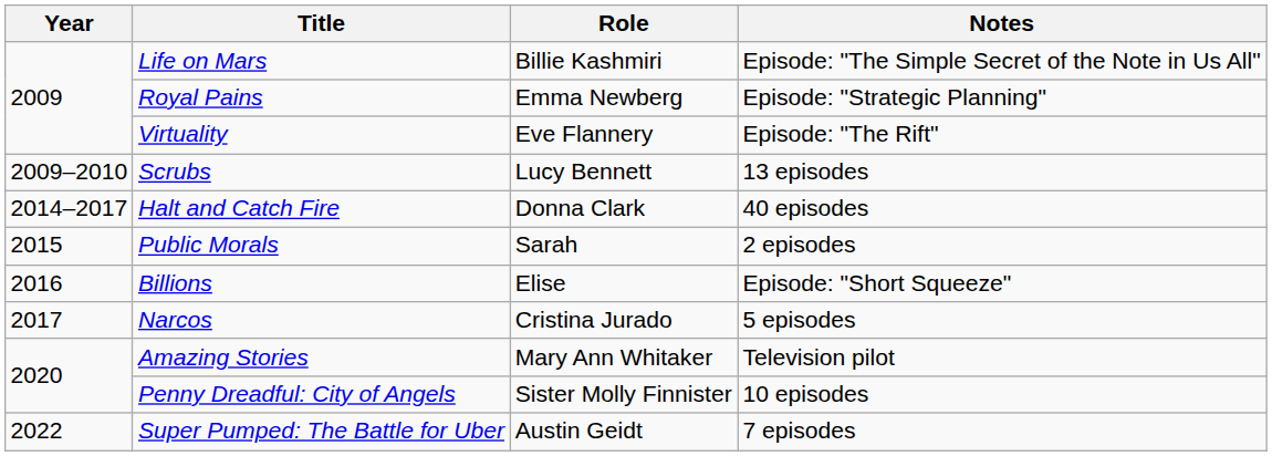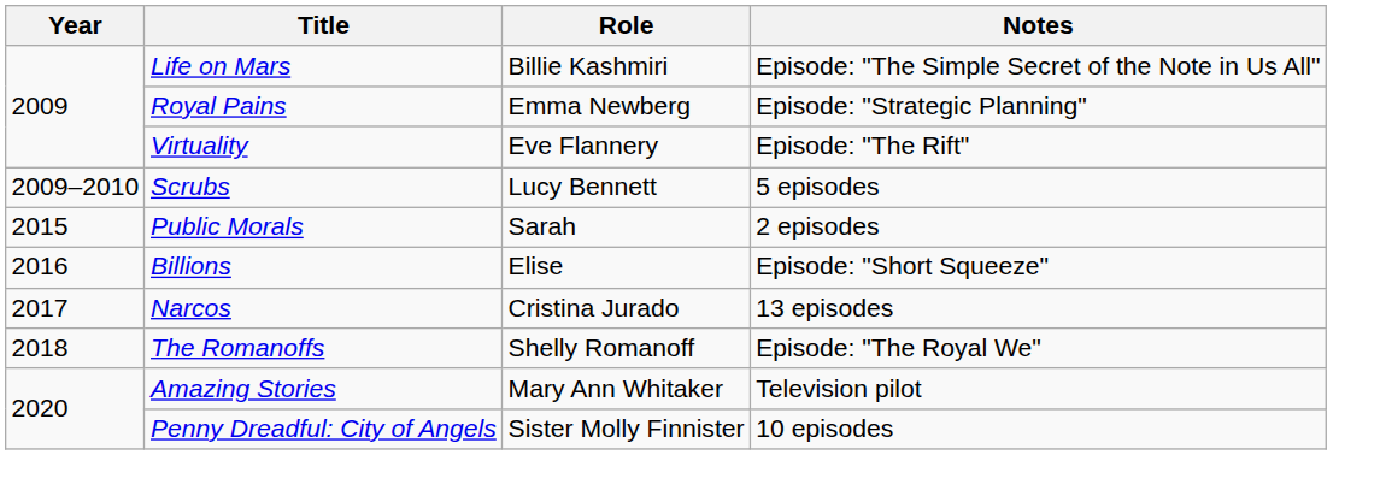Scrubs | Notes: 13 episodes -> 5 episodes
- row: 2014–2017 | Halt and Catch Fire | Donna Clark | 40 episodes
Narcos | Notes: 5 episodes -> 13 episodes
+ row: 2018 | The Romanoffs | Shelly Romanoff | Episode: "The Royal We"
- row: 2022 | Super Pumped: The Battle for Uber | Austin Geidt | 7 episodes
